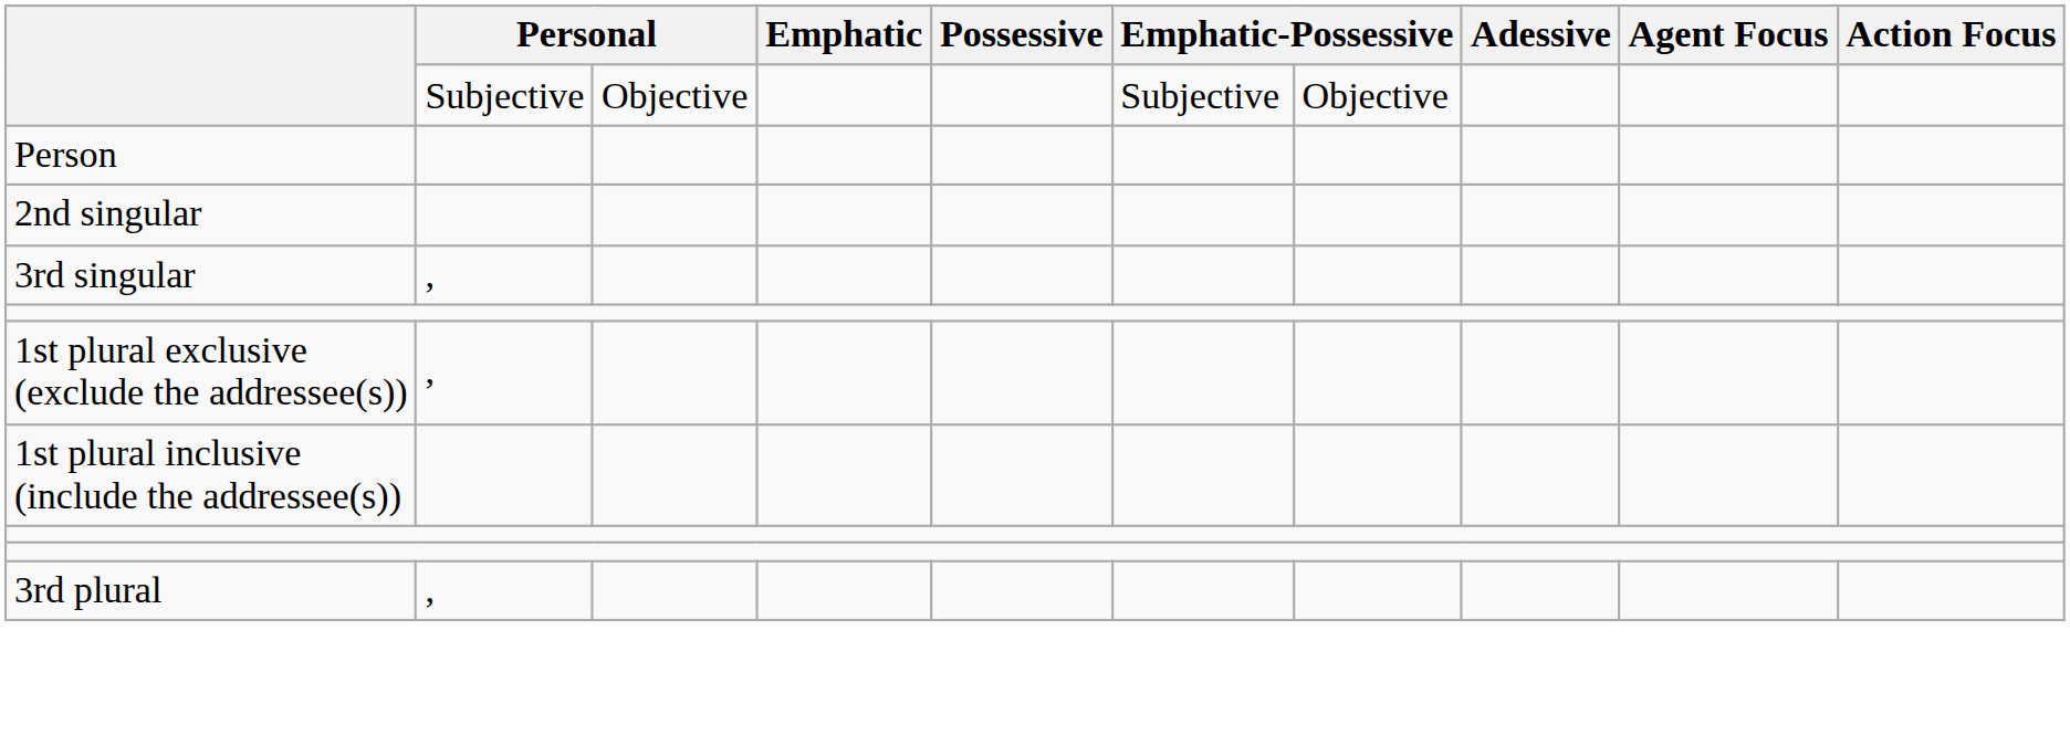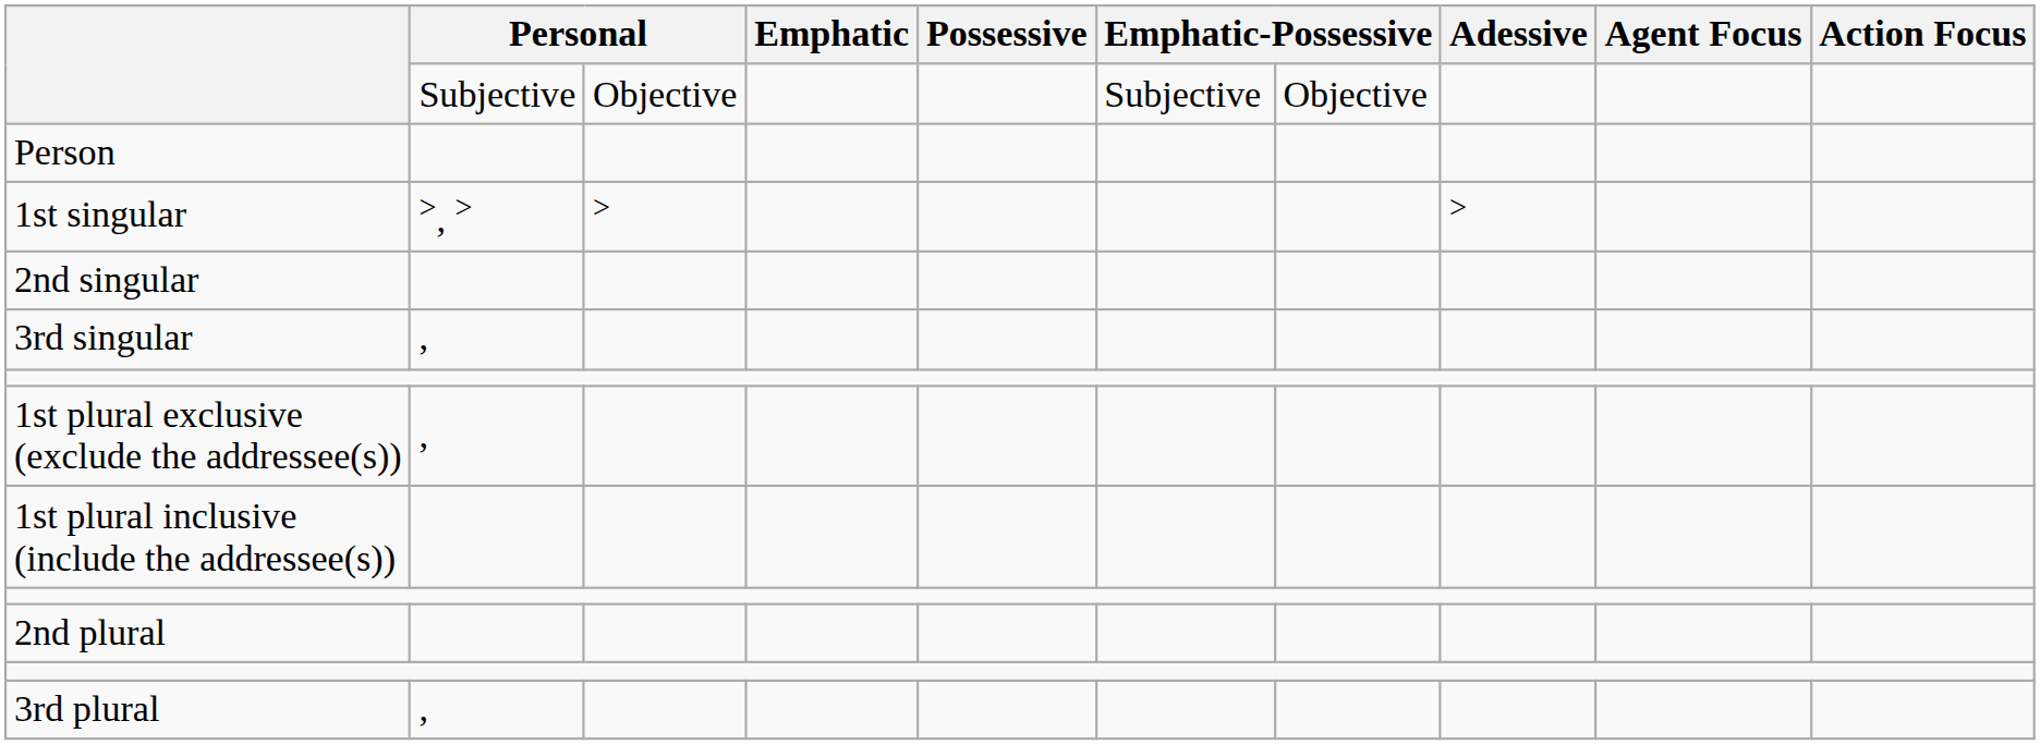+ row: 1st singular | >, > | > | >
+ row: 2nd plural
